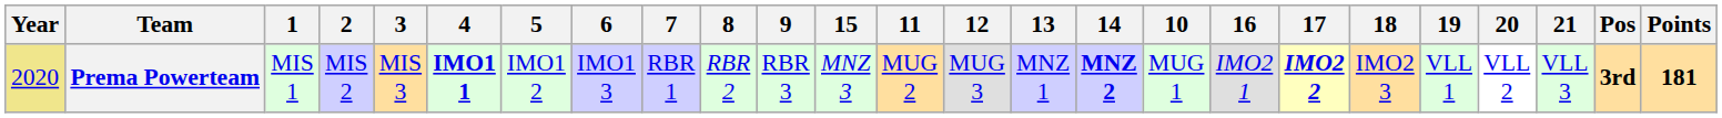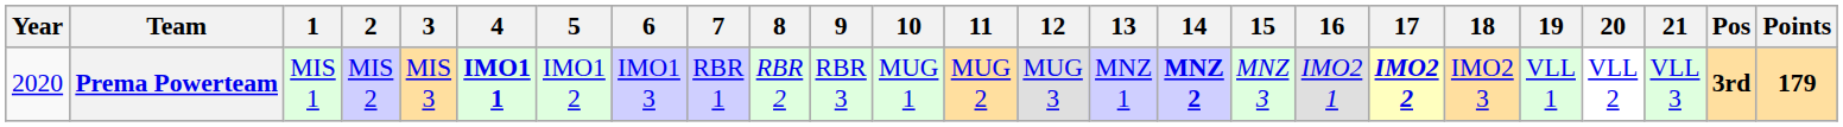columns swapped: 10 <-> 15
Prema Powerteam | Year: khaki background -> no background
Prema Powerteam | Points: 181 -> 179
